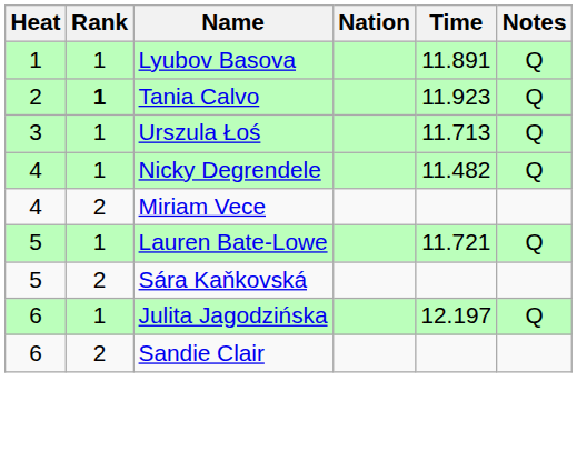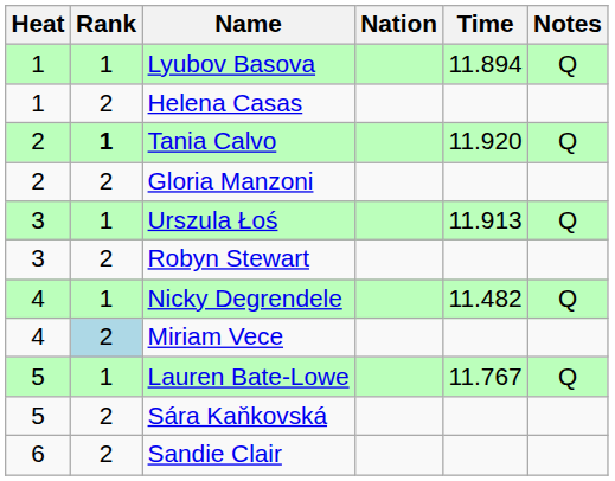Lyubov Basova | Time: 11.891 -> 11.894
+ row: 1 | 2 | Helena Casas
Tania Calvo | Time: 11.923 -> 11.920
+ row: 2 | 2 | Gloria Manzoni
Urszula Łoś | Time: 11.713 -> 11.913
+ row: 3 | 2 | Robyn Stewart
Miriam Vece | Rank: no background -> lightblue background
Lauren Bate-Lowe | Time: 11.721 -> 11.767
- row: 6 | 1 | Julita Jagodzińska | 12.197 | Q
